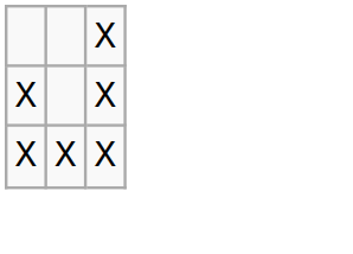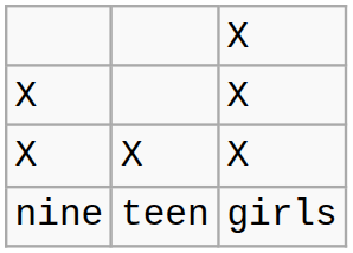+ row: nine | teen | girls
